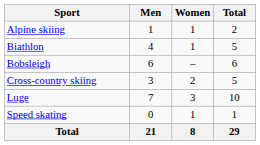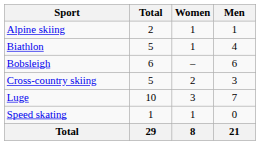columns swapped: Men <-> Total
